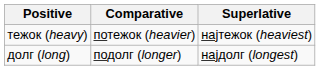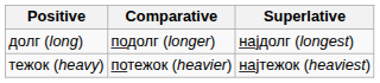rows swapped: тежок (heavy) <-> долг (long)
